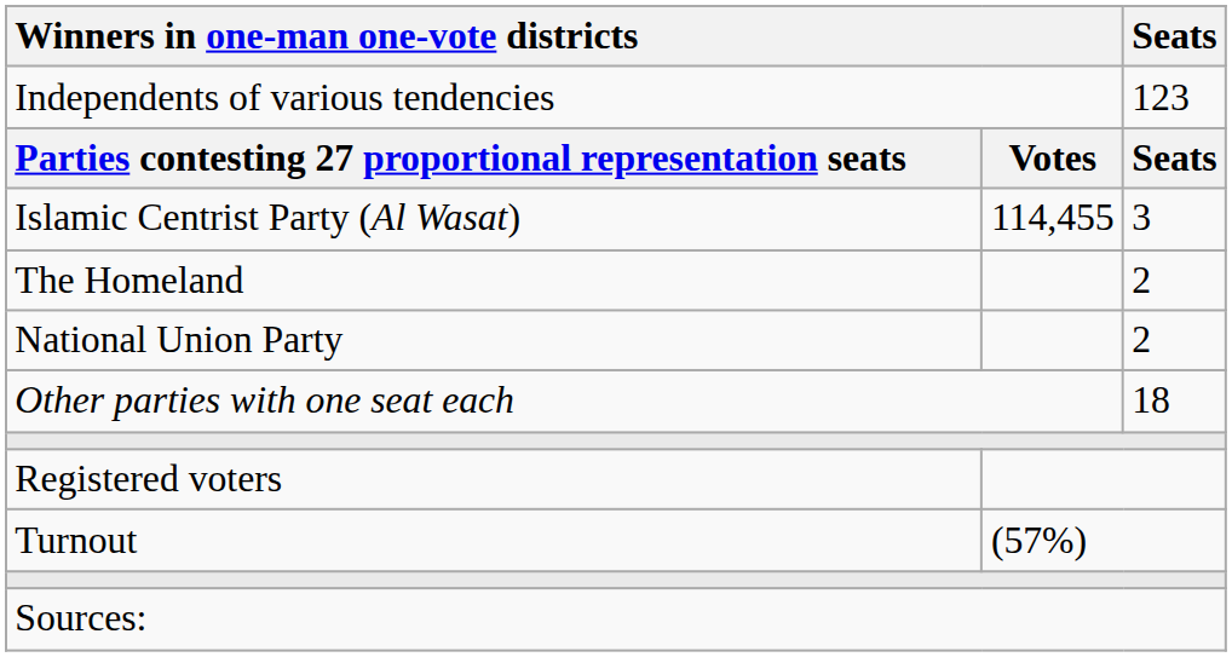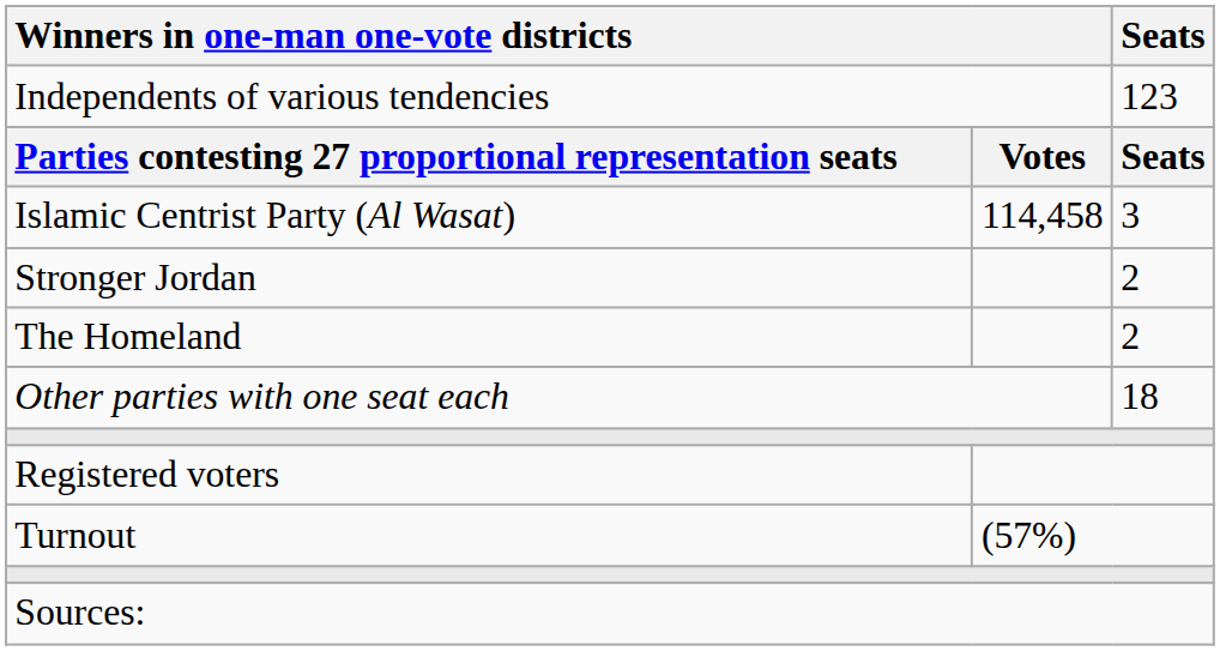Islamic Centrist Party (Al Wasat) | column 2: 114,455 -> 114,458
+ row: Stronger Jordan | 2
- row: National Union Party | 2
